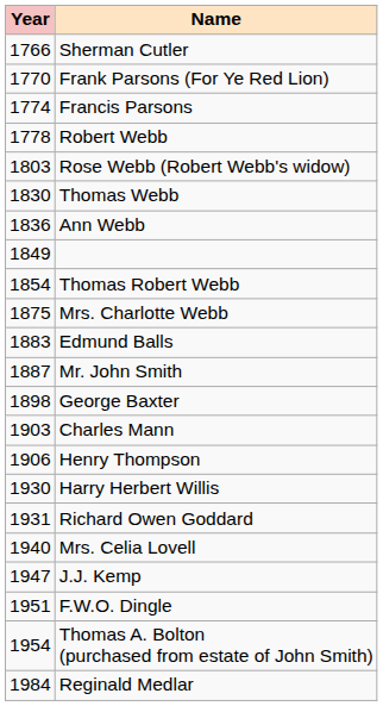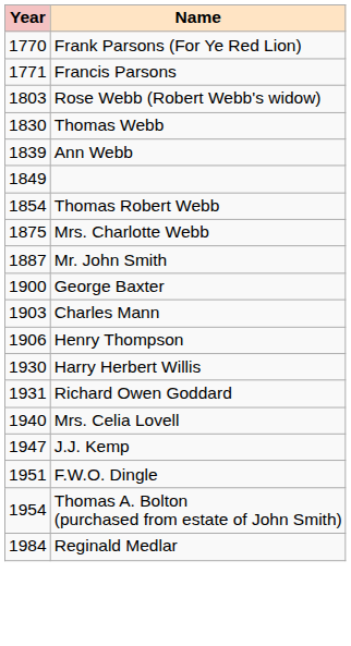- row: 1766 | Sherman Cutler
Francis Parsons | Year: 1774 -> 1771
- row: 1778 | Robert Webb
Ann Webb | Year: 1836 -> 1839
- row: 1883 | Edmund Balls
George Baxter | Year: 1898 -> 1900
